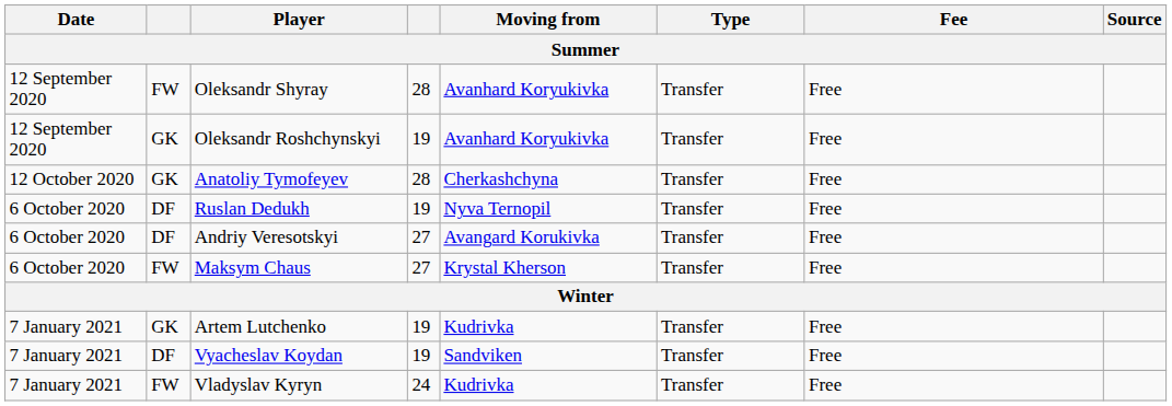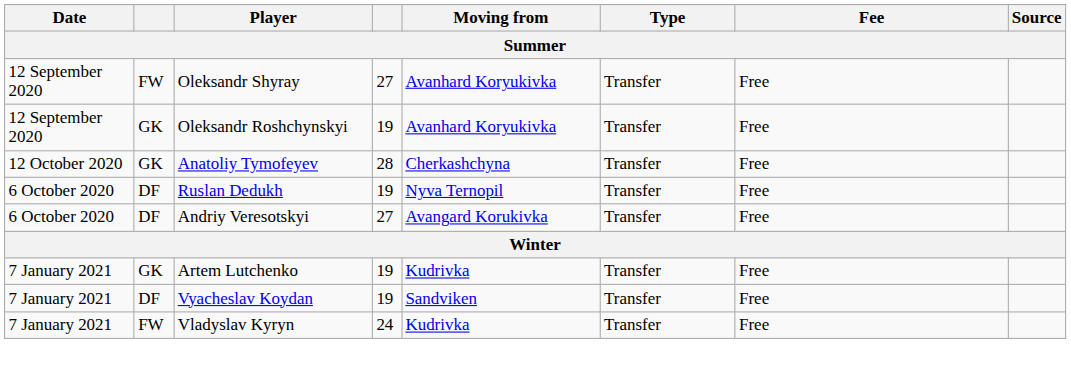Oleksandr Shyray | column 4: 28 -> 27
- row: 6 October 2020 | FW | Maksym Chaus | 27 | Krystal Kherson | Transfer | Free
